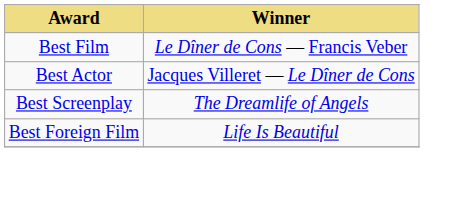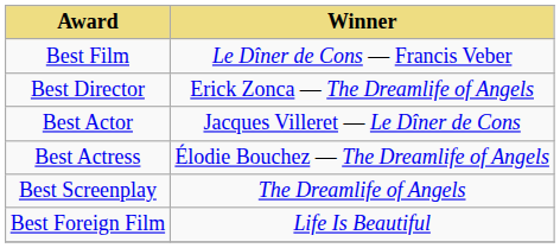+ row: Best Director | Erick Zonca — The Dreamlife of Angels
+ row: Best Actress | Élodie Bouchez — The Dreamlife of Angels
